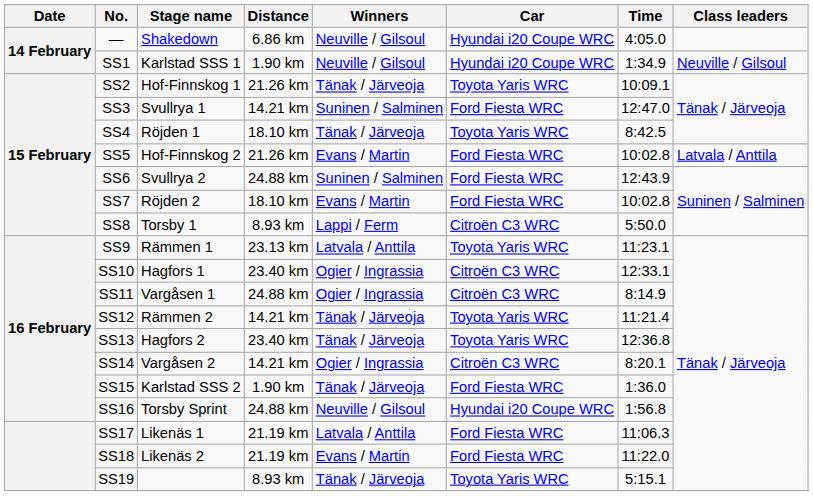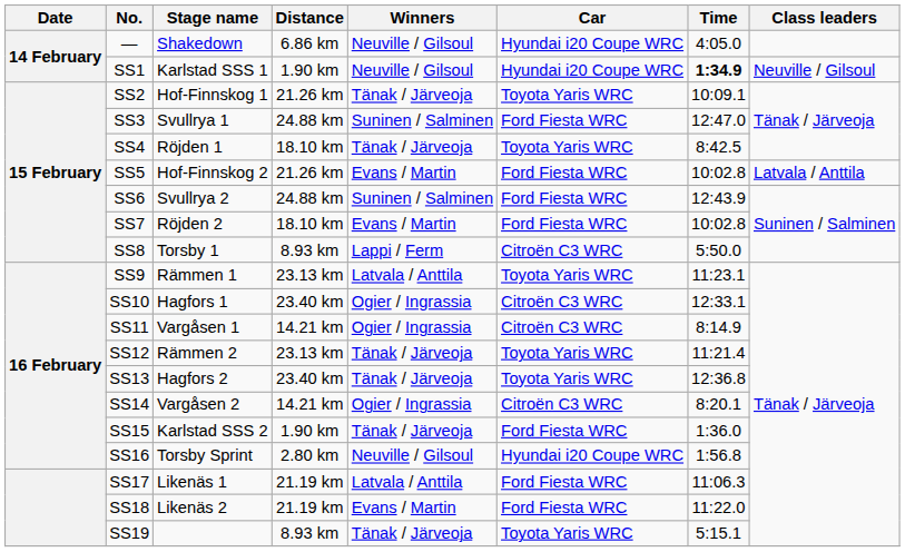SS1 | Time: normal -> bold
SS3 | Distance: 14.21 km -> 24.88 km
SS11 | Distance: 24.88 km -> 14.21 km
SS12 | Distance: 14.21 km -> 23.13 km
SS16 | Distance: 24.88 km -> 2.80 km
